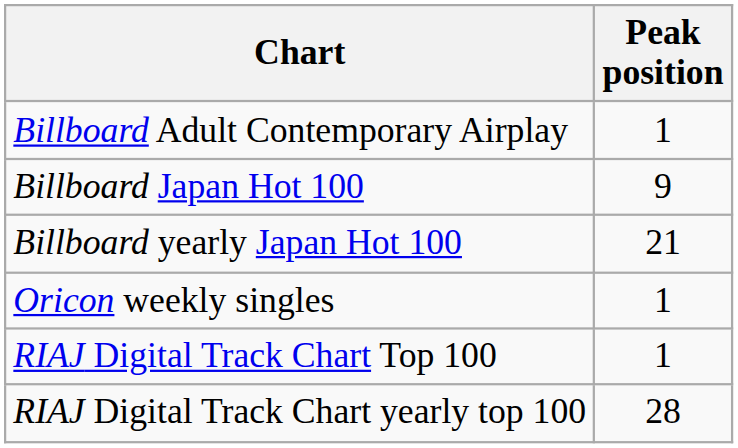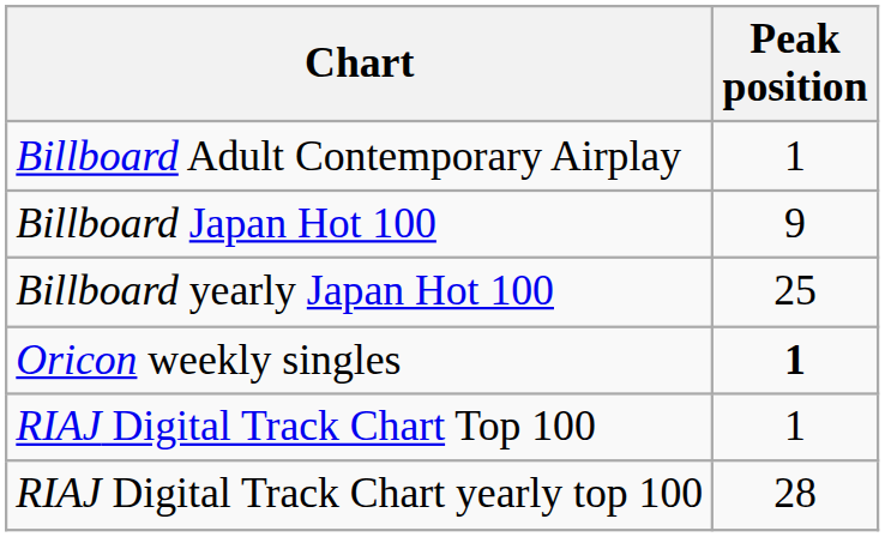Billboard yearly Japan Hot 100 | Peak position: 21 -> 25
Oricon weekly singles | Peak position: normal -> bold
